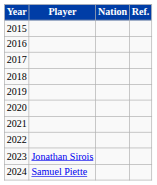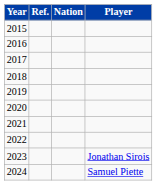columns swapped: Player <-> Ref.
